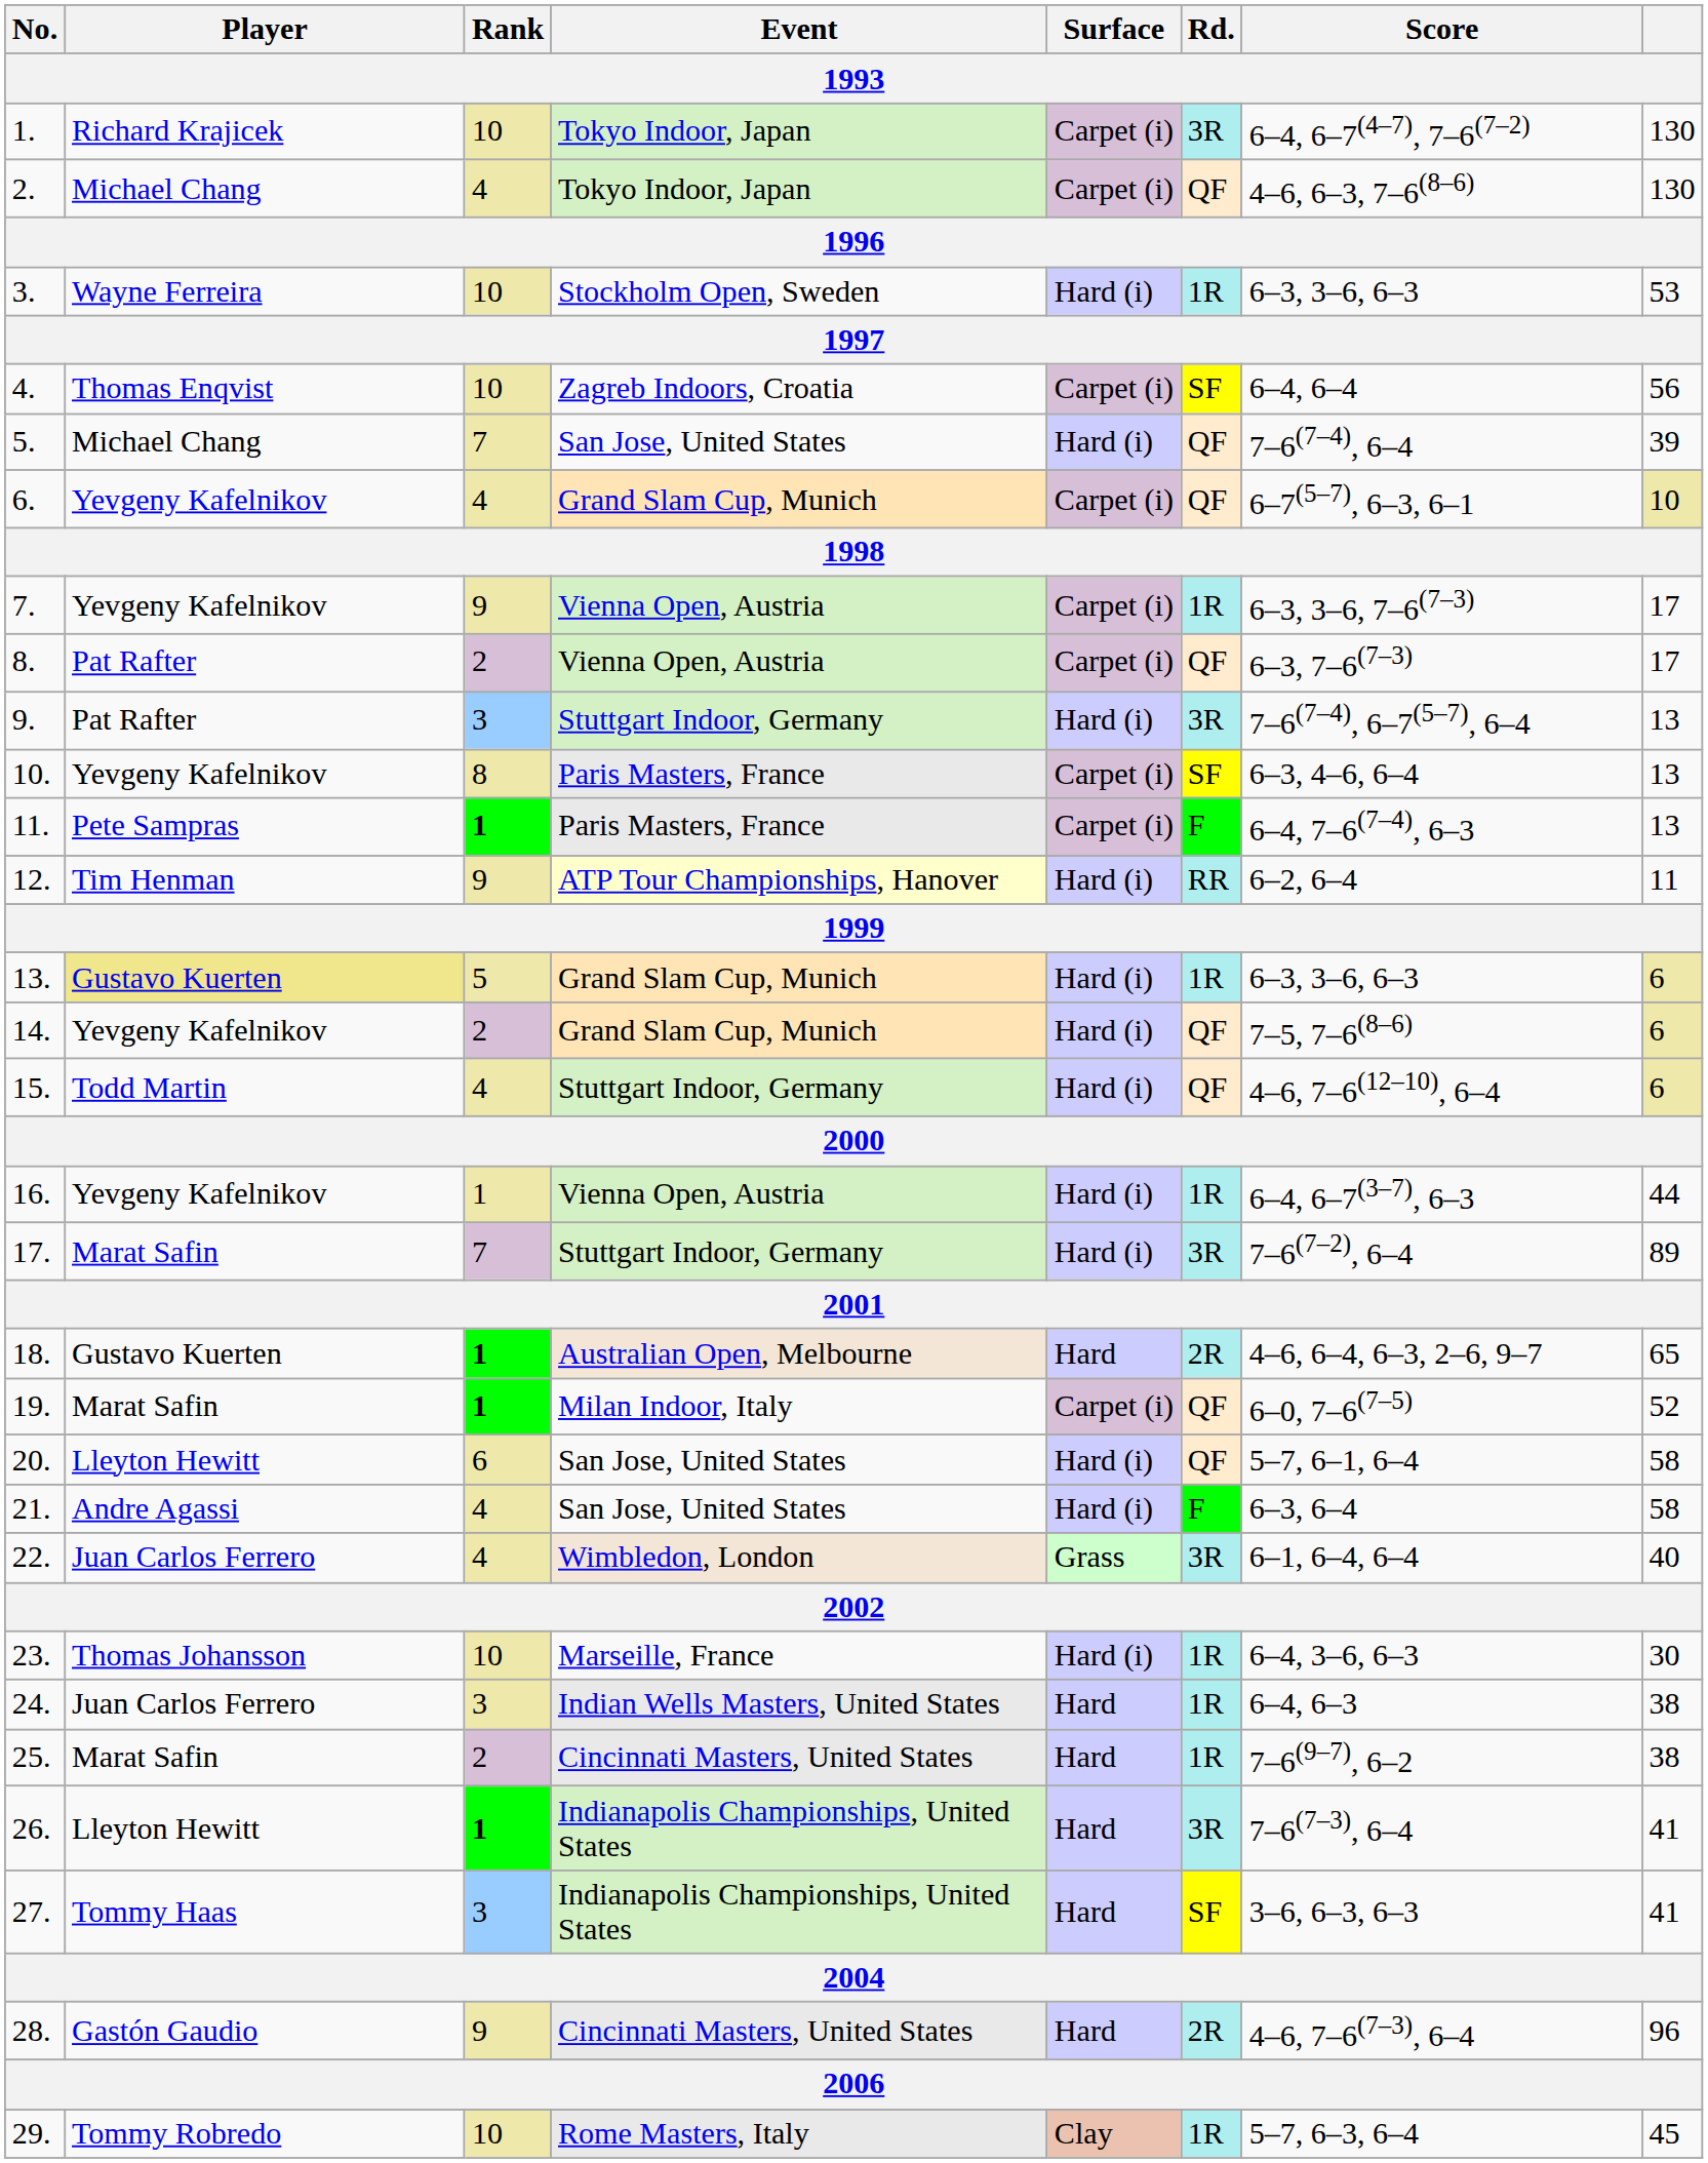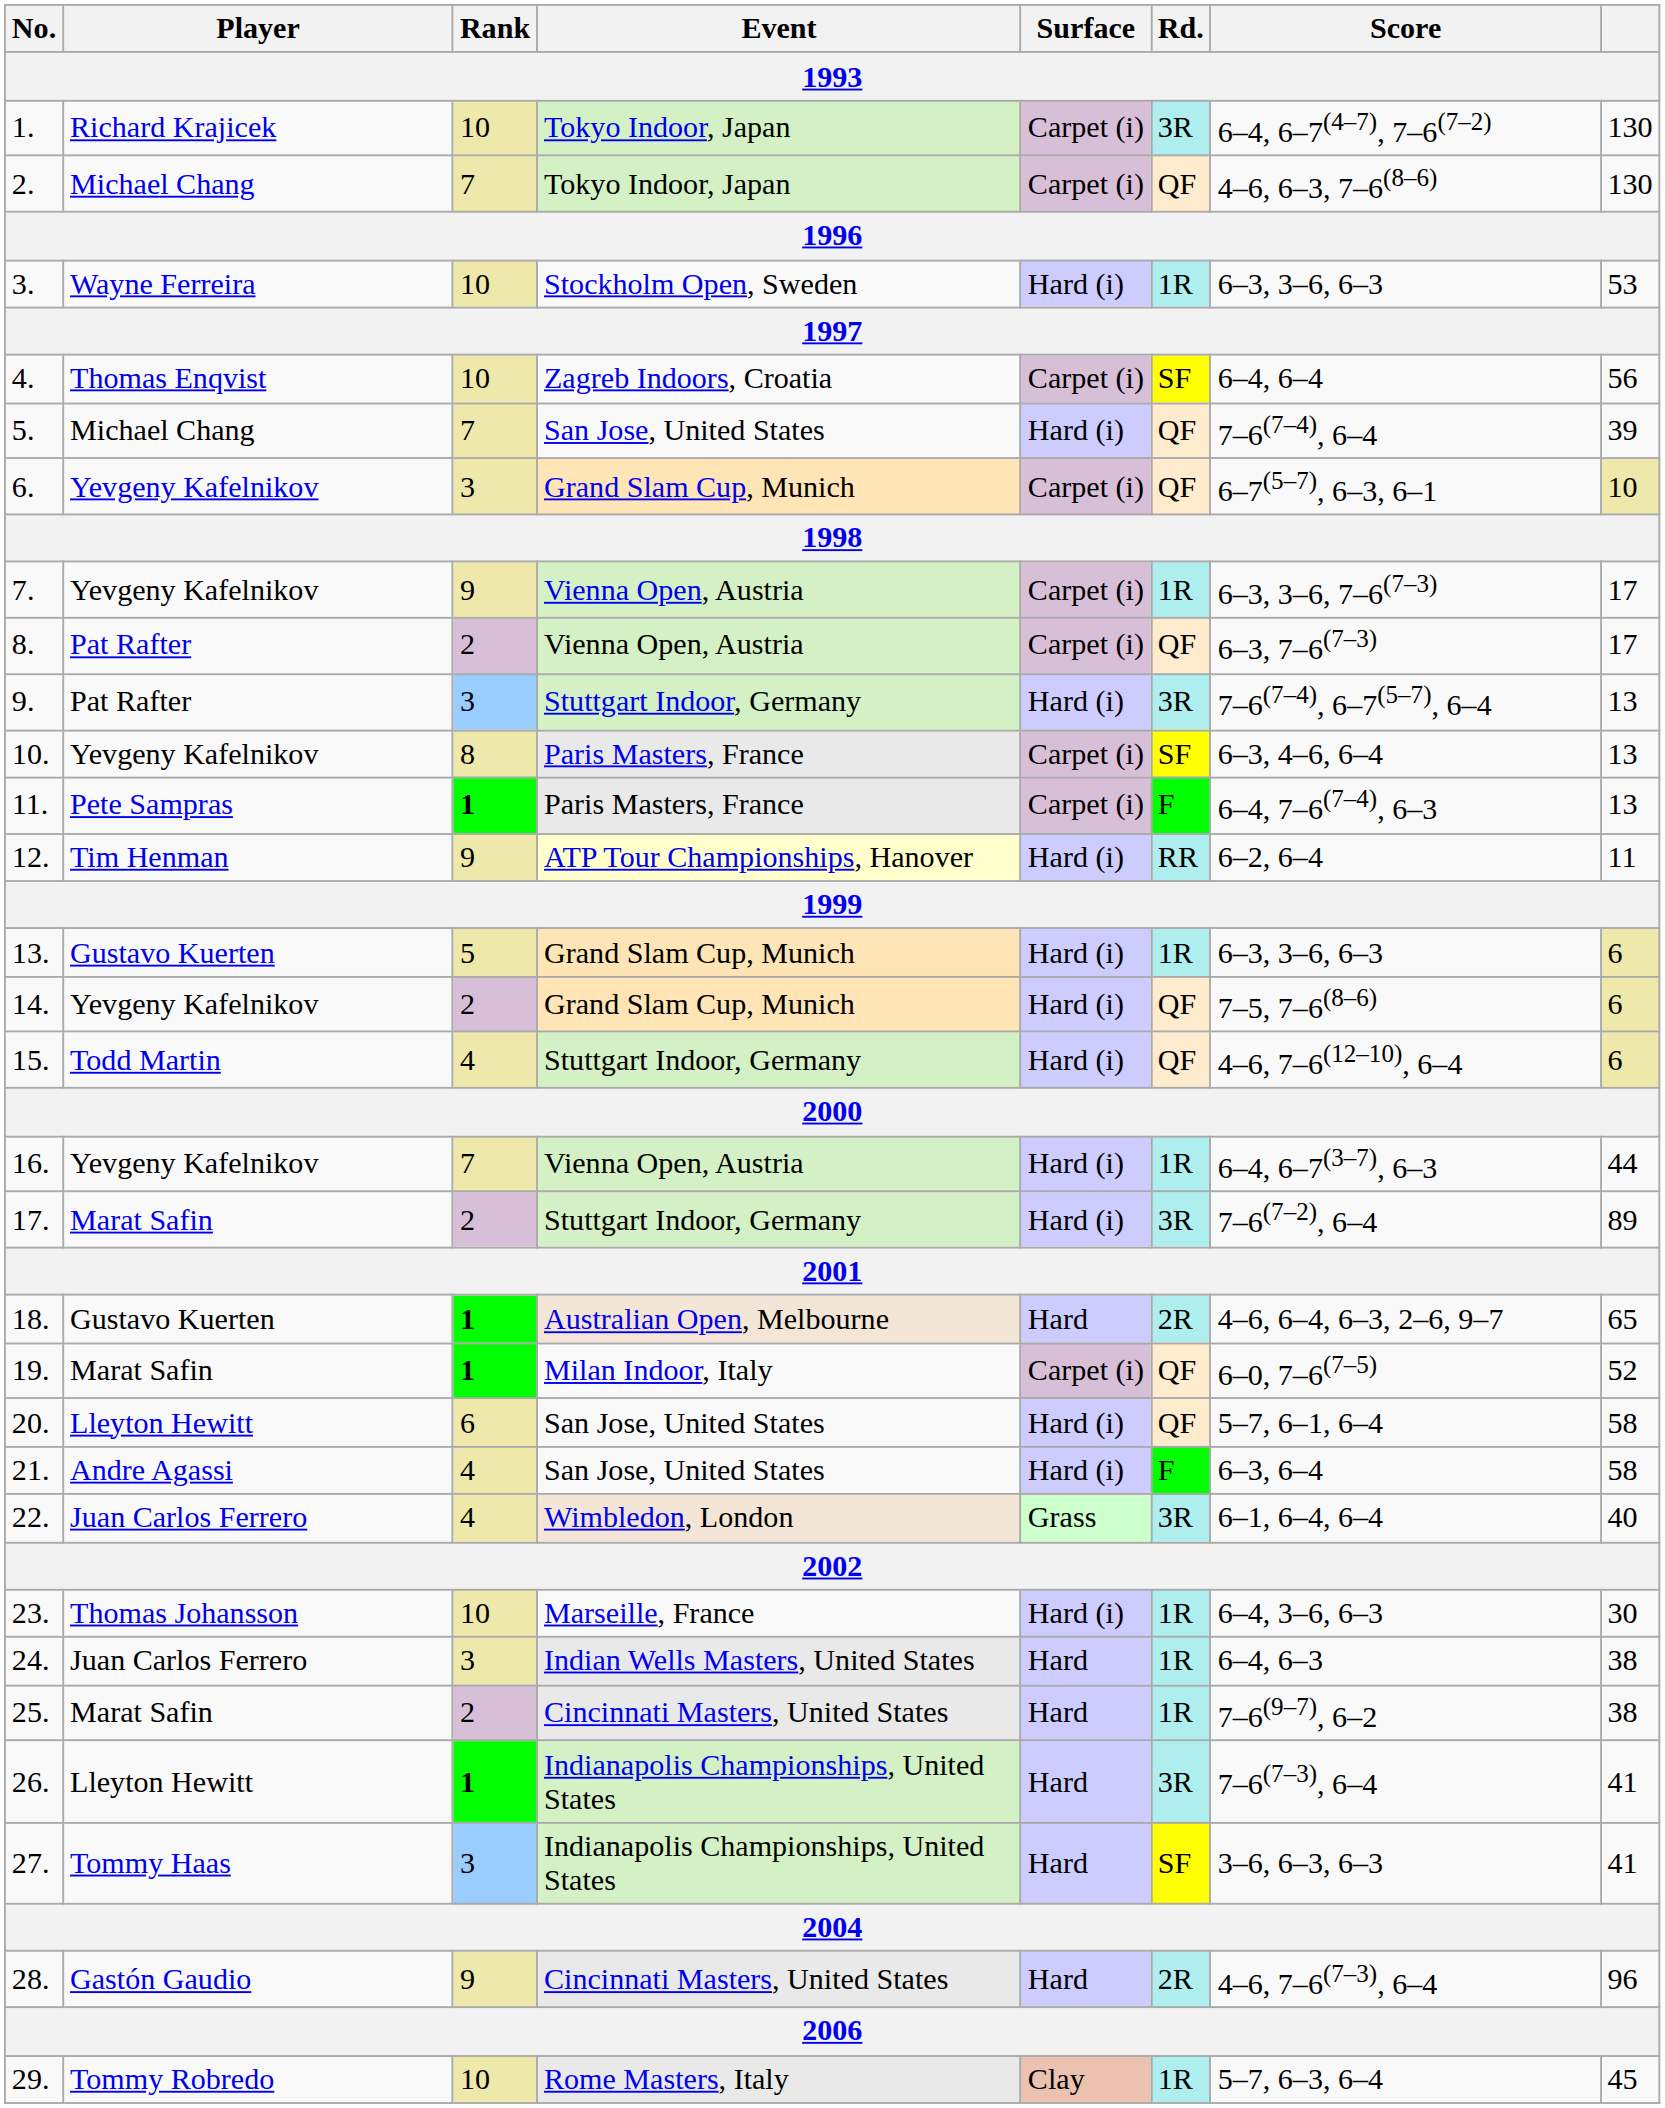2. | Rank: 4 -> 7
6. | Rank: 4 -> 3
13. | Player: khaki background -> no background
16. | Rank: 1 -> 7
17. | Rank: 7 -> 2
